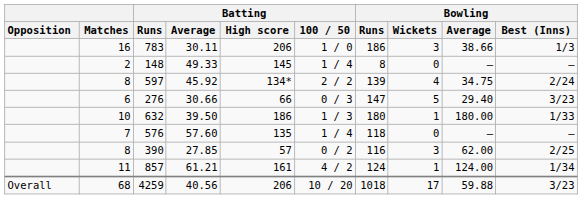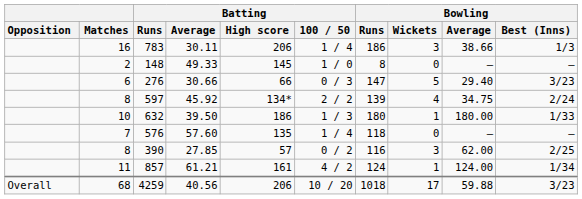783 | Batting / 100 / 50: 1 / 0 -> 1 / 4
148 | Batting / 100 / 50: 1 / 4 -> 1 / 0
rows swapped: 597 <-> 276
